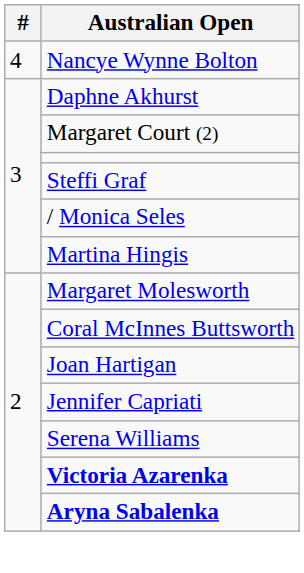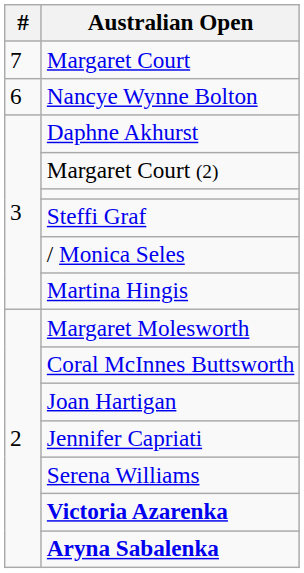+ row: 7 | Margaret Court
Nancye Wynne Bolton | #: 4 -> 6
